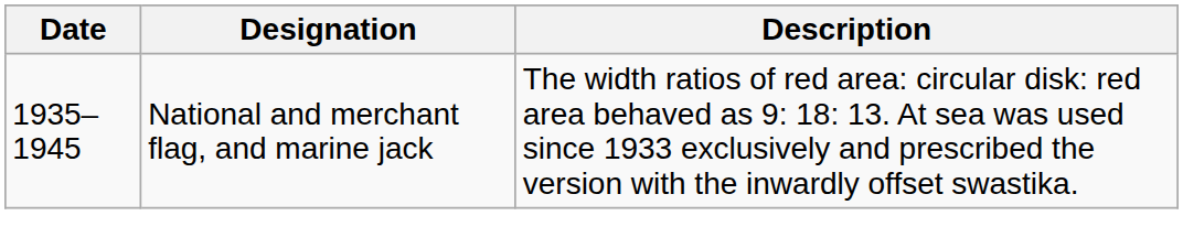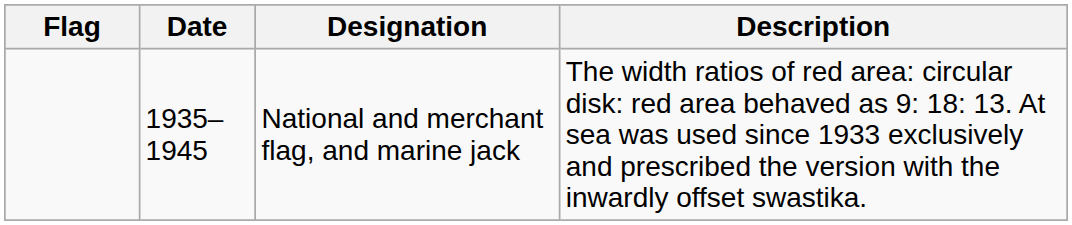+ column: Flag
